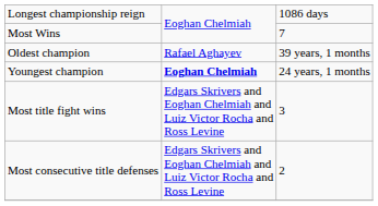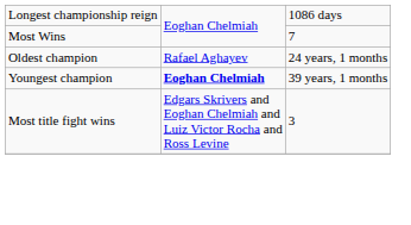Oldest champion | column 3: 39 years, 1 months -> 24 years, 1 months
Youngest champion | column 3: 24 years, 1 months -> 39 years, 1 months
- row: Most consecutive title defenses | Edgars Skrivers and Eoghan Chelmiah and Luiz Victor Rocha and Ross Levine | 2
